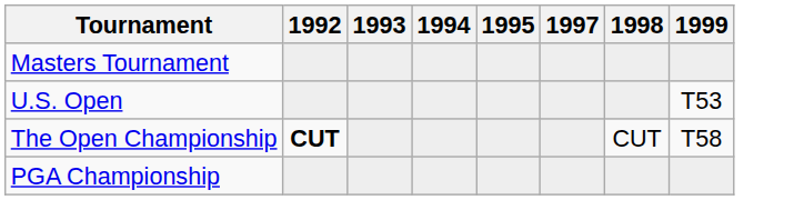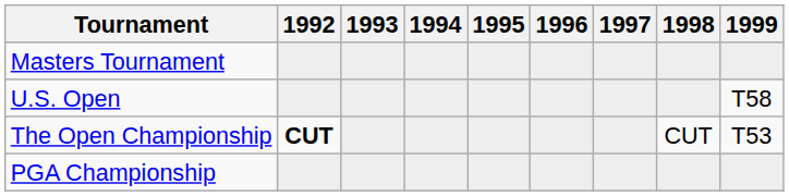+ column: 1996
U.S. Open | 1999: T53 -> T58
The Open Championship | 1999: T58 -> T53
